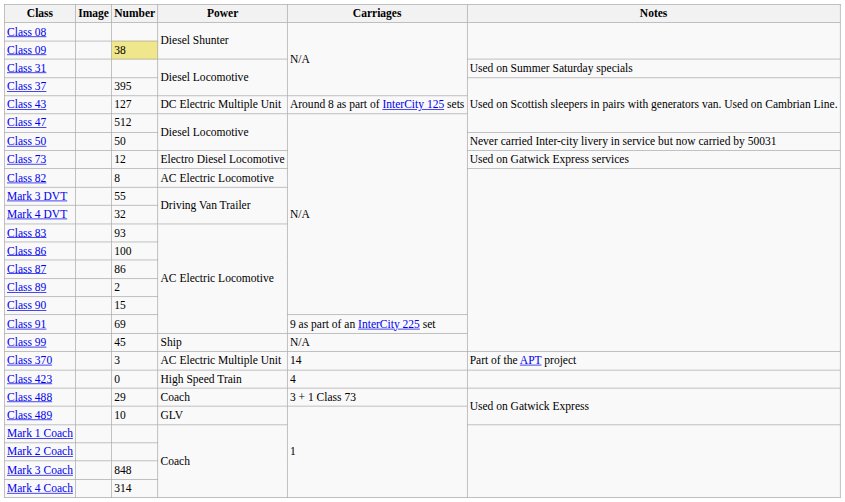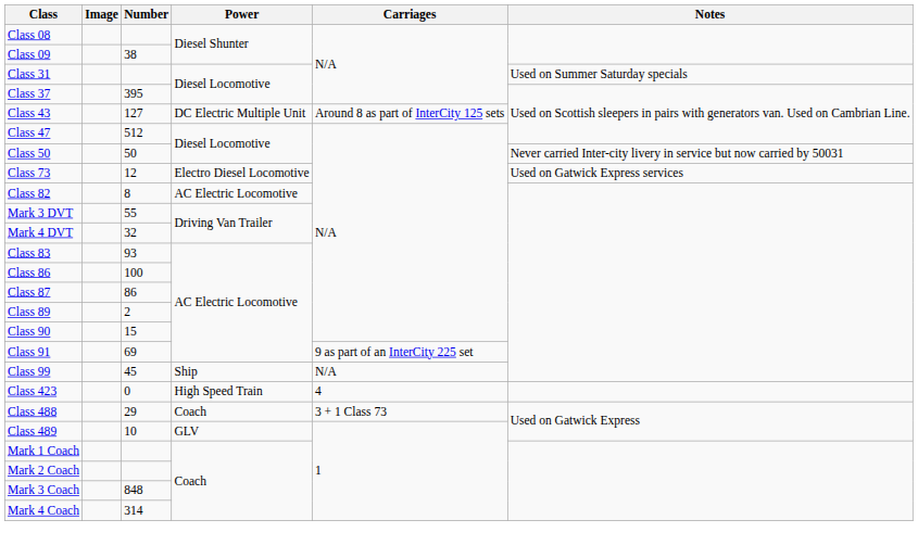Class 09 | Number: khaki background -> no background
- row: Class 370 | 3 | AC Electric Multiple Unit | 14 | Part of the APT project
